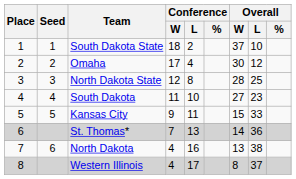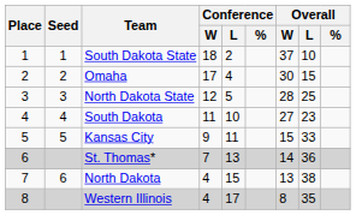Omaha | Overall / L: 12 -> 15
North Dakota State | Conference / L: 8 -> 5
North Dakota | Conference / L: 16 -> 15
Western Illinois | Overall / L: 37 -> 35
